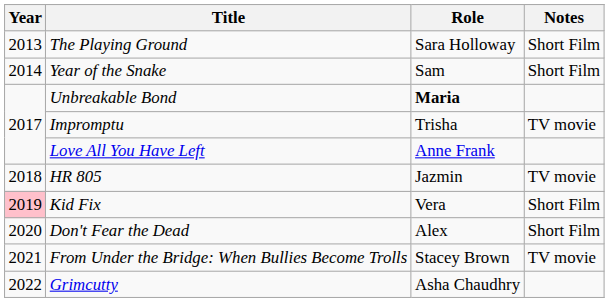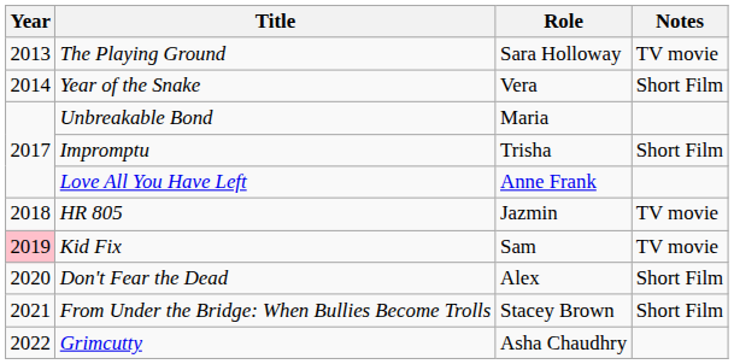The Playing Ground | Notes: Short Film -> TV movie
Year of the Snake | Role: Sam -> Vera
Unbreakable Bond | Role: bold -> normal
Impromptu | Notes: TV movie -> Short Film
Kid Fix | Role: Vera -> Sam
Kid Fix | Notes: Short Film -> TV movie
From Under the Bridge: When Bullies Become Trolls | Notes: TV movie -> Short Film
